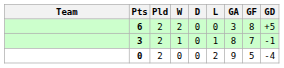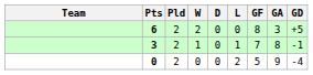columns swapped: GF <-> GA
